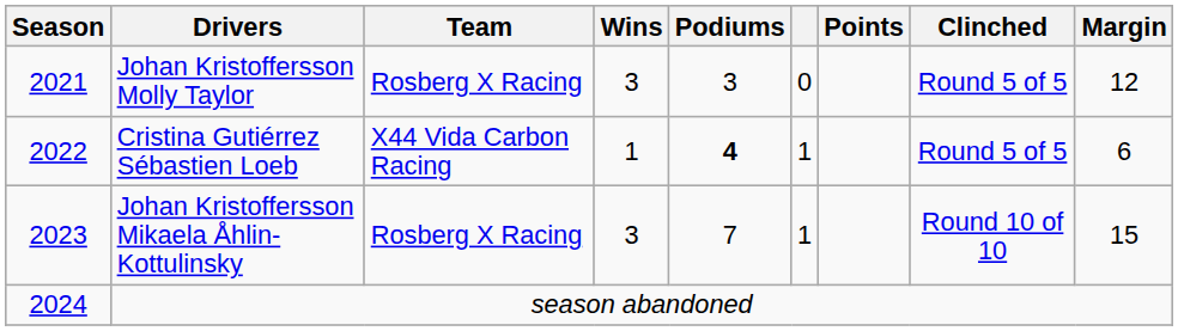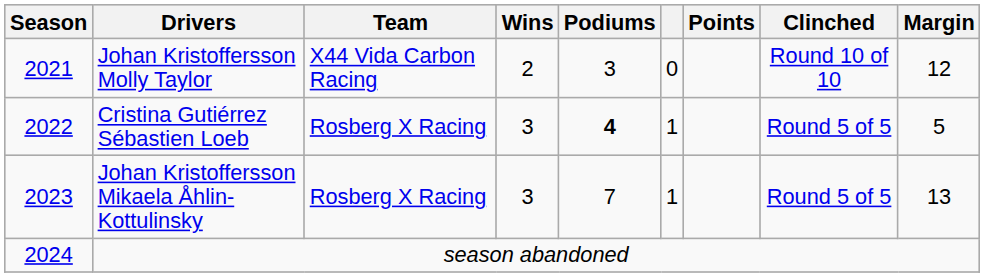Johan Kristoffersson Molly Taylor | Team: Rosberg X Racing -> X44 Vida Carbon Racing
Johan Kristoffersson Molly Taylor | Wins: 3 -> 2
Johan Kristoffersson Molly Taylor | Clinched: Round 5 of 5 -> Round 10 of 10
Cristina Gutiérrez Sébastien Loeb | Team: X44 Vida Carbon Racing -> Rosberg X Racing
Cristina Gutiérrez Sébastien Loeb | Wins: 1 -> 3
Cristina Gutiérrez Sébastien Loeb | Margin: 6 -> 5
Johan Kristoffersson Mikaela Åhlin-Kottulinsky | Clinched: Round 10 of 10 -> Round 5 of 5
Johan Kristoffersson Mikaela Åhlin-Kottulinsky | Margin: 15 -> 13
